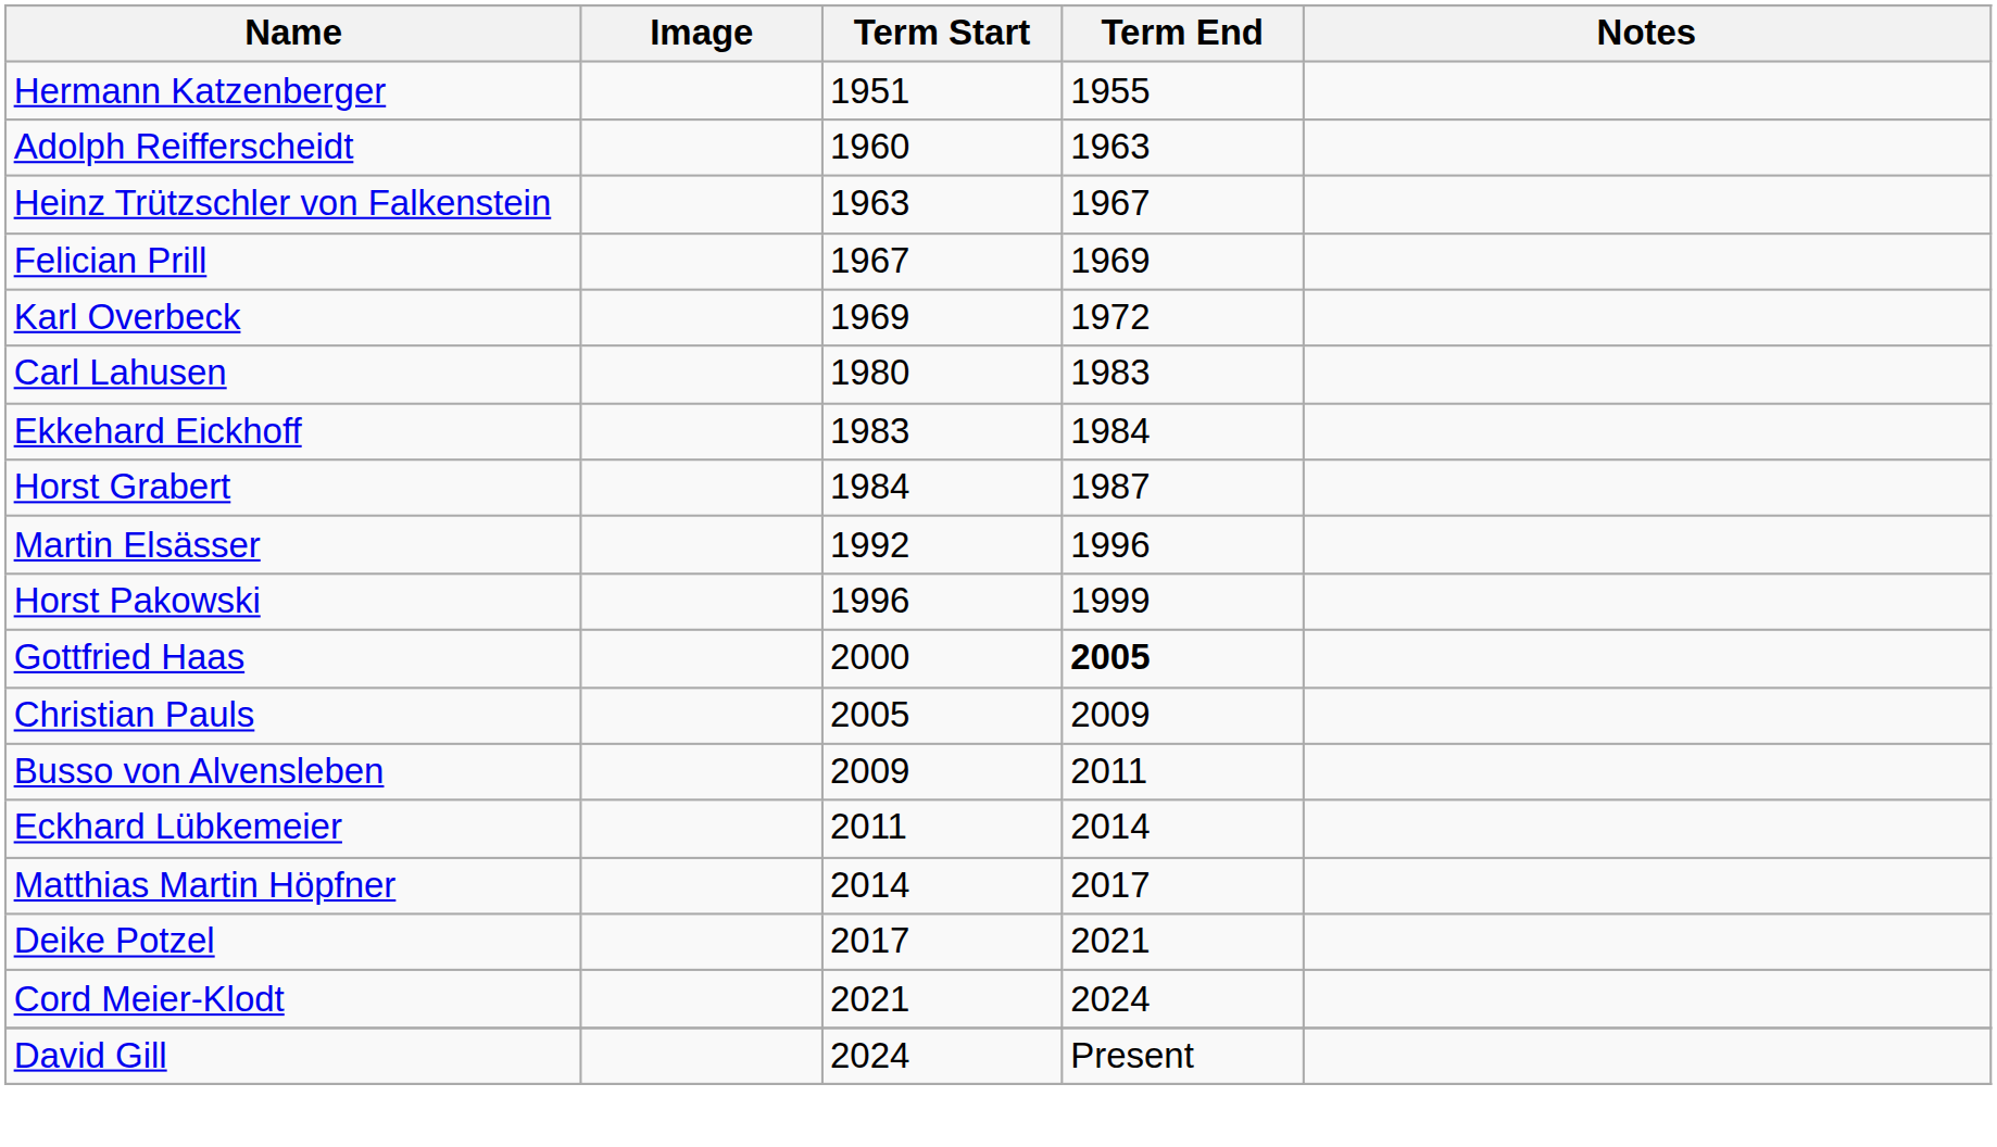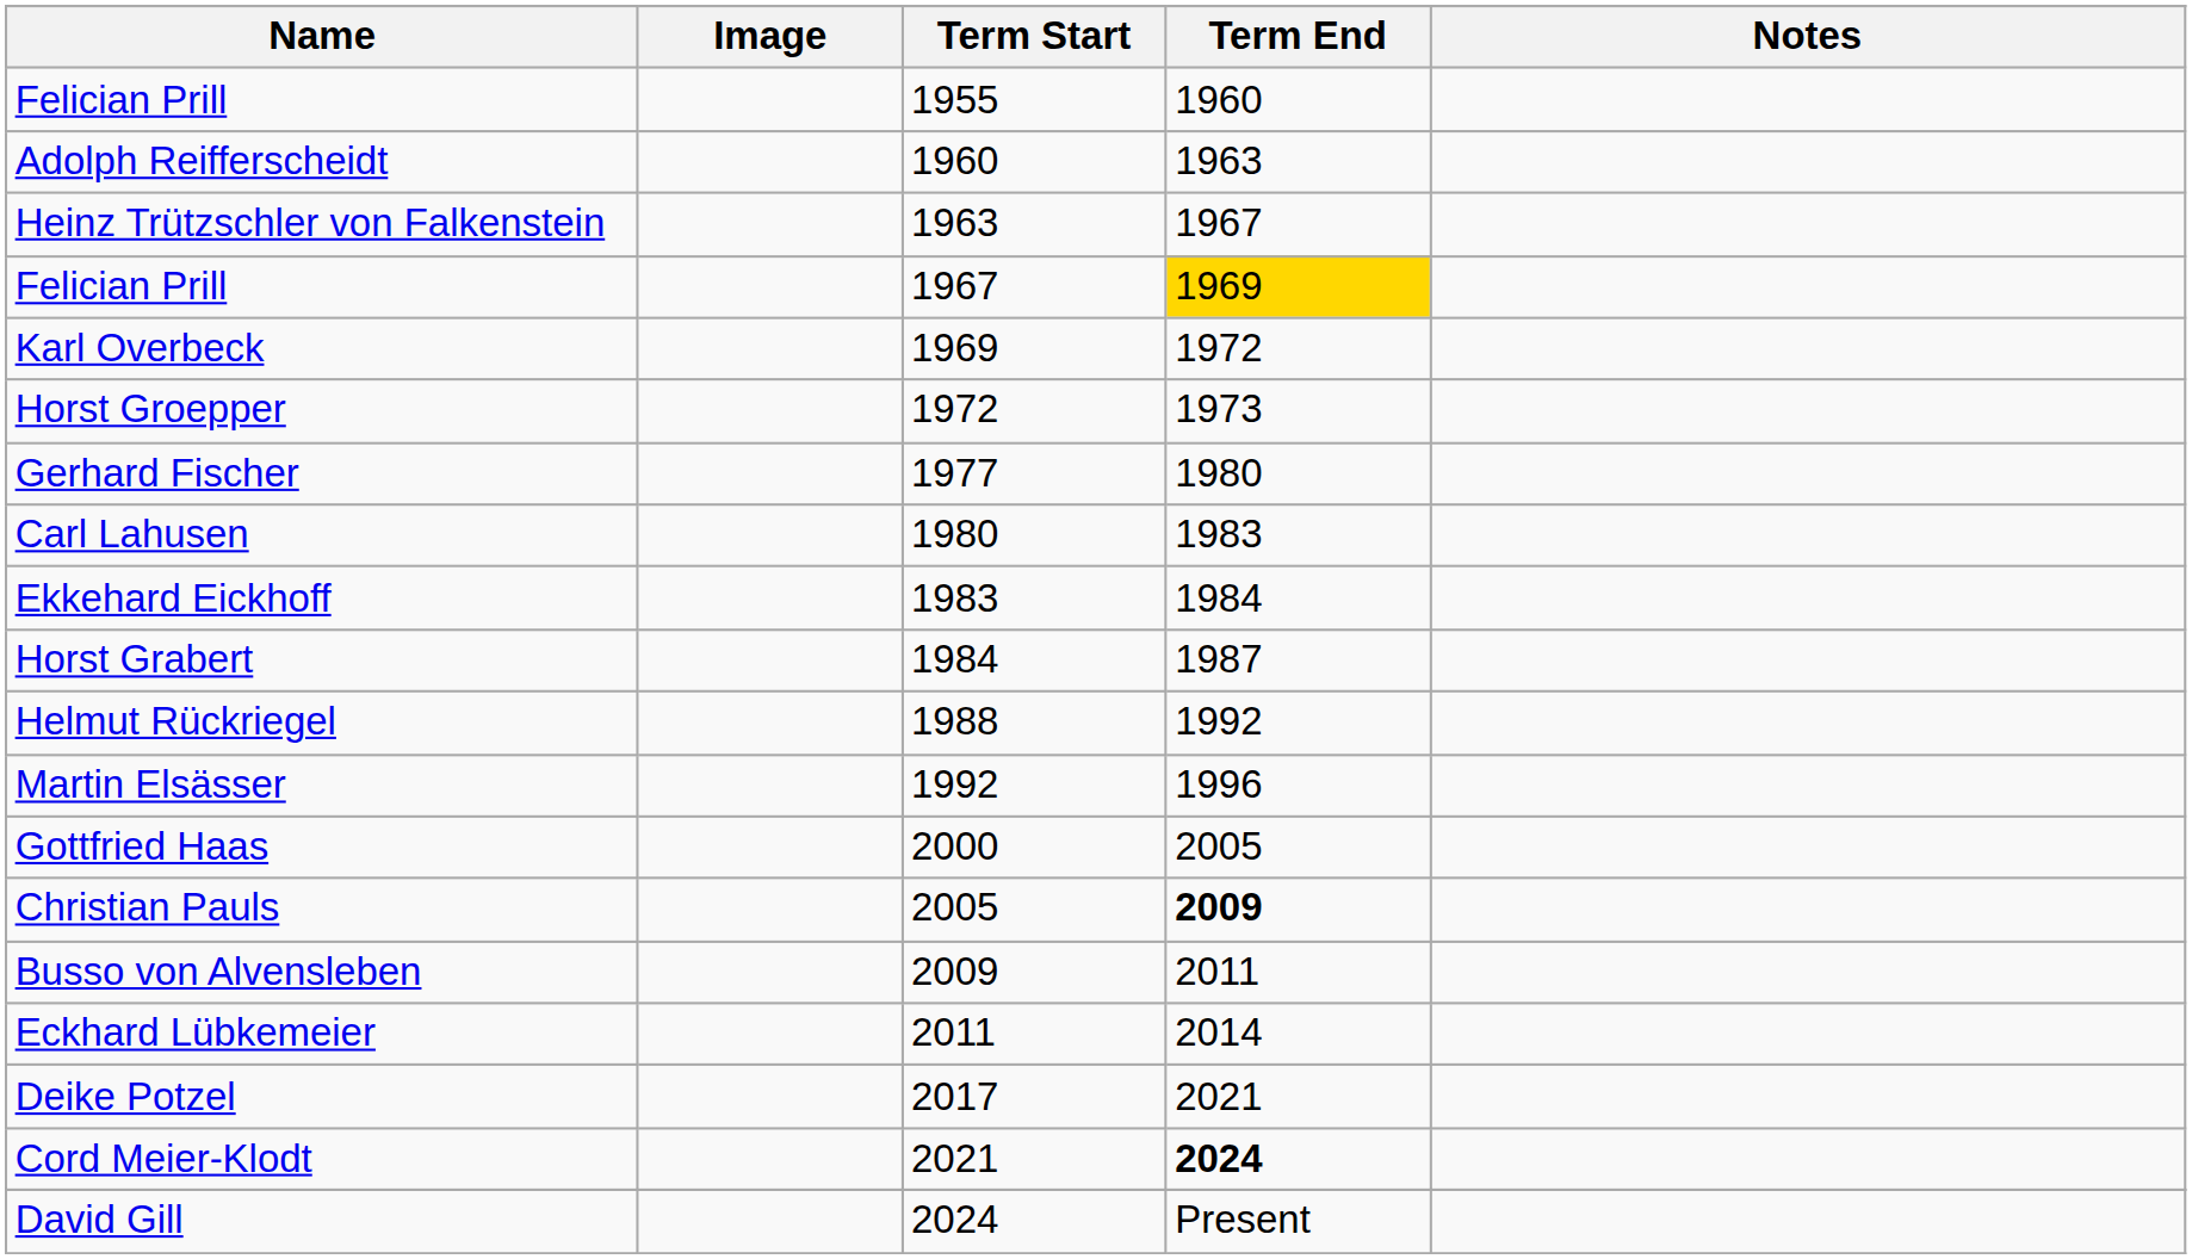- row: Hermann Katzenberger | 1951 | 1955
+ row: Felician Prill | 1955 | 1960
Felician Prill / 1967 | Term End: no background -> gold background
+ row: Horst Groepper | 1972 | 1973
+ row: Gerhard Fischer | 1977 | 1980
+ row: Helmut Rückriegel | 1988 | 1992
- row: Horst Pakowski | 1996 | 1999
Gottfried Haas | Term End: bold -> normal
Christian Pauls | Term End: normal -> bold
- row: Matthias Martin Höpfner | 2014 | 2017
Cord Meier-Klodt | Term End: normal -> bold
